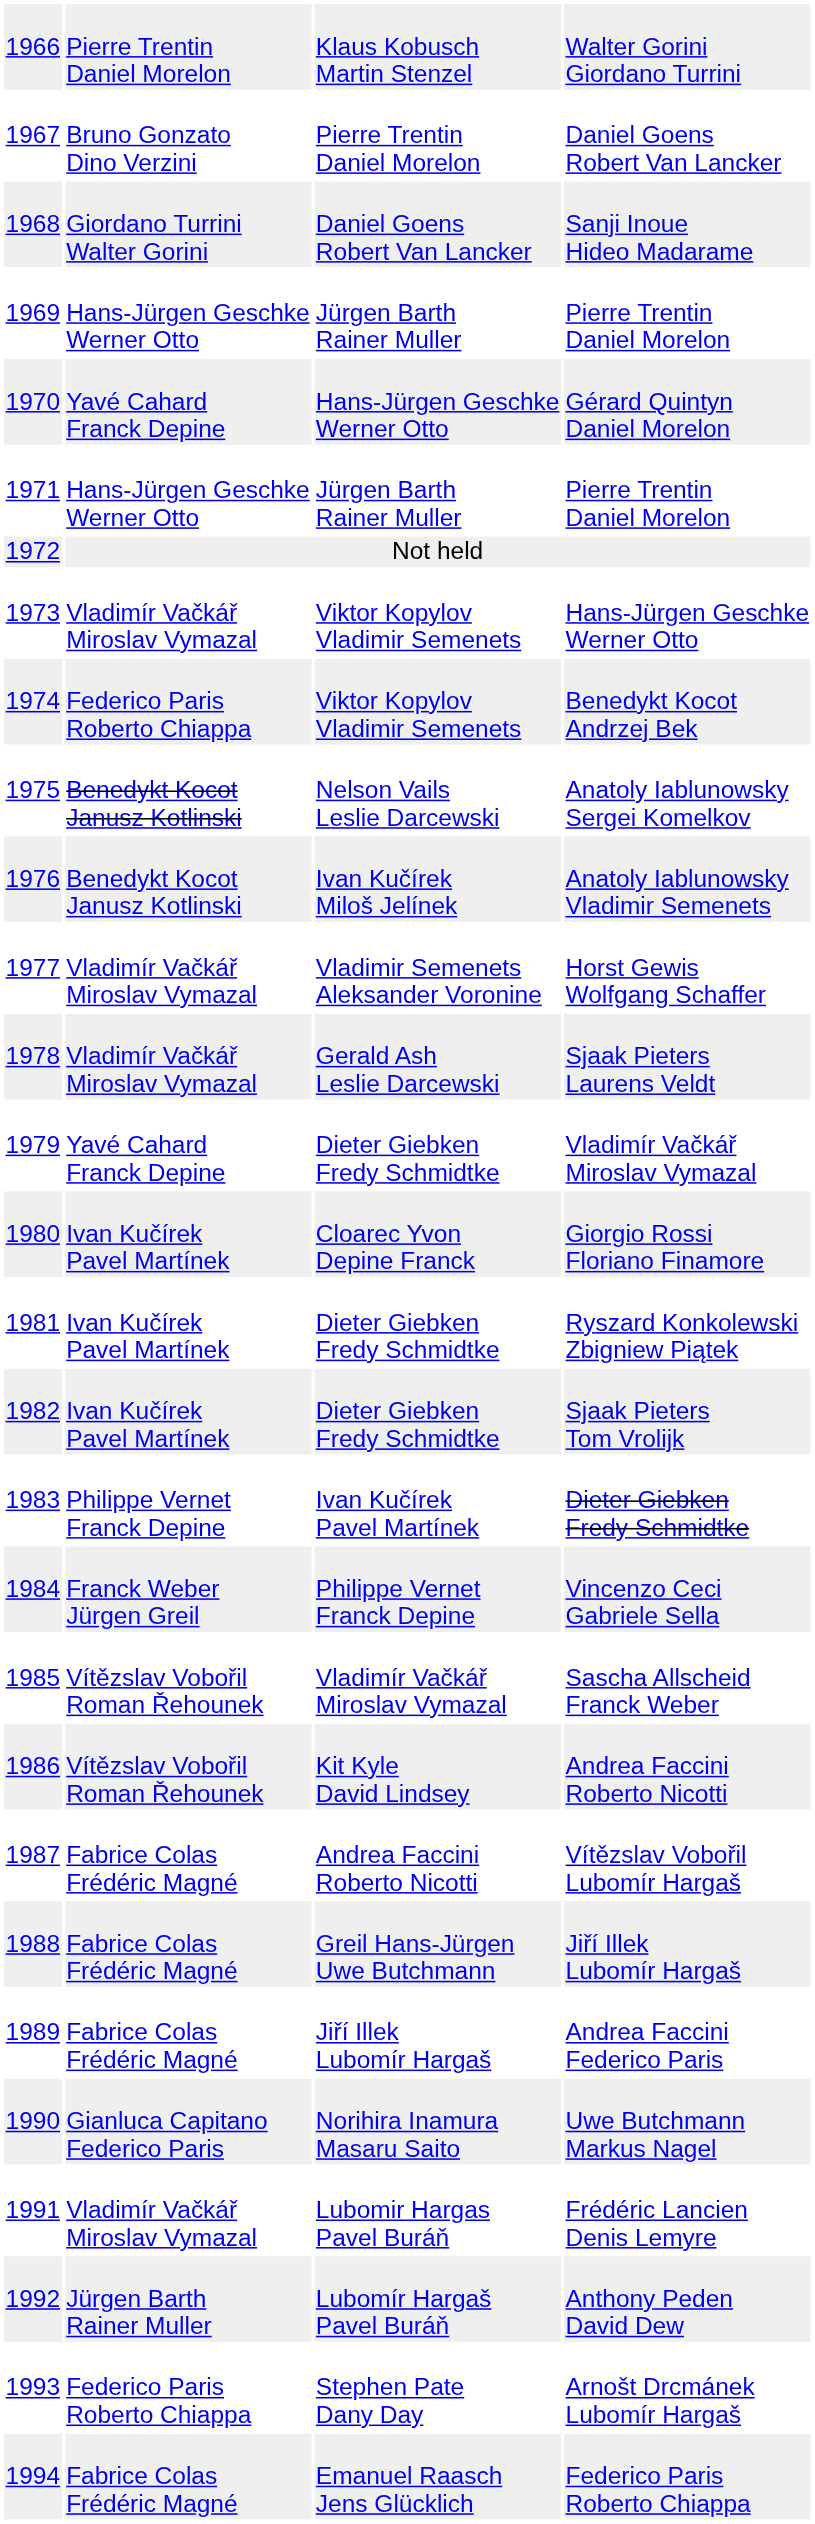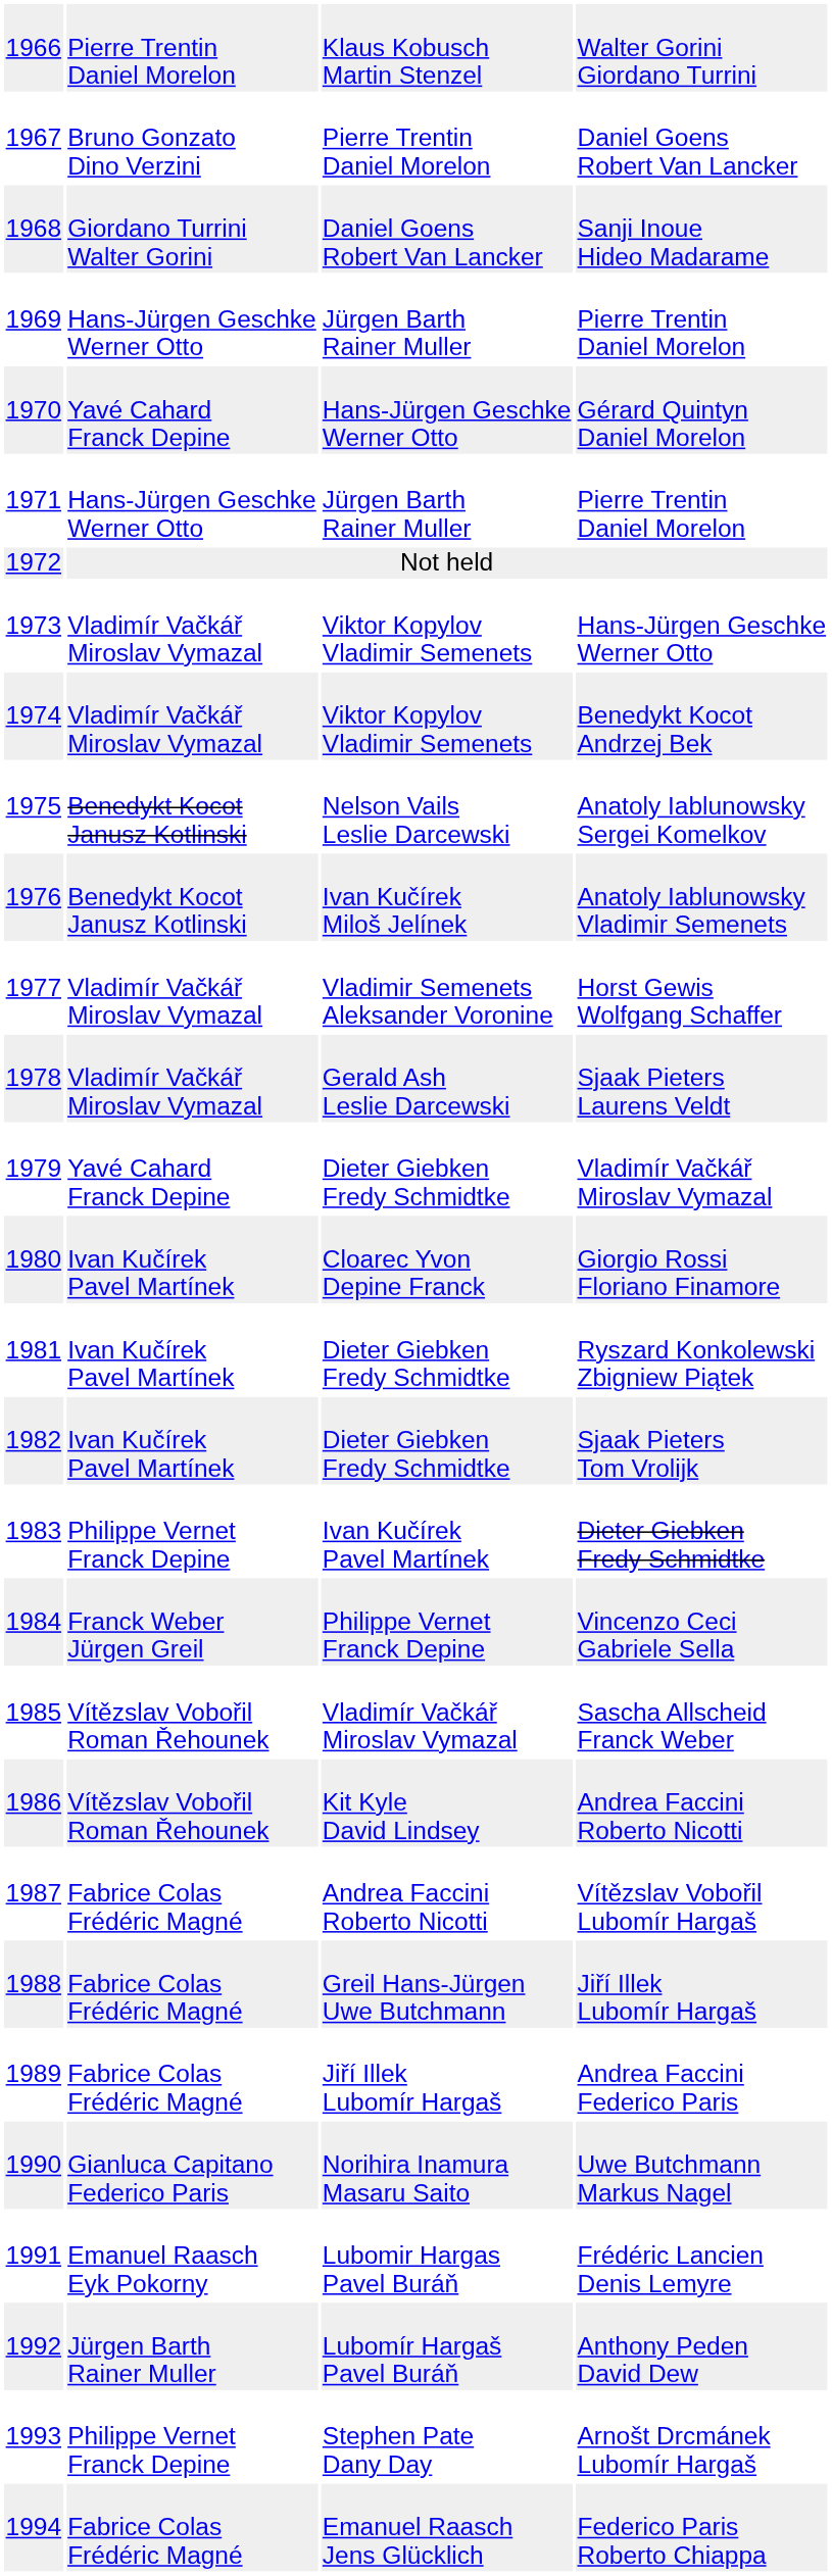Benedykt Kocot Andrzej Bek | column 2: Federico Paris Roberto Chiappa -> Vladimír Vačkář Miroslav Vymazal
Frédéric Lancien Denis Lemyre | column 2: Vladimír Vačkář Miroslav Vymazal -> Emanuel Raasch Eyk Pokorny
Arnošt Drcmánek Lubomír Hargaš | column 2: Federico Paris Roberto Chiappa -> Philippe Vernet Franck Depine
